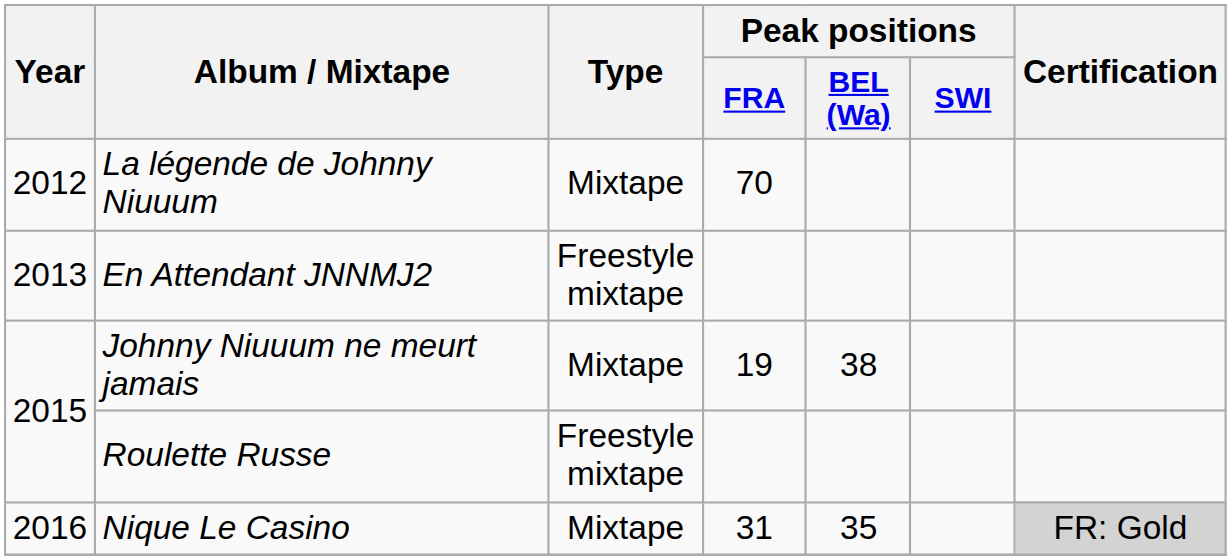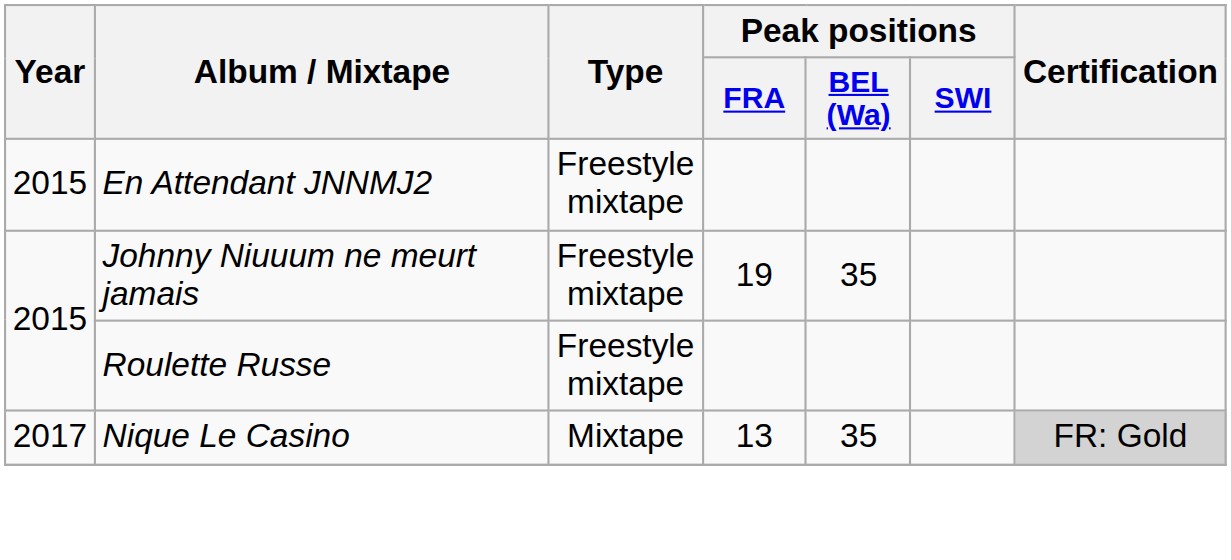- row: 2012 | La légende de Johnny Niuuum | Mixtape | 70
En Attendant JNNMJ2 | Year: 2013 -> 2015
Johnny Niuuum ne meurt jamais | Type: Mixtape -> Freestyle mixtape
Johnny Niuuum ne meurt jamais | Peak positions / BEL (Wa): 38 -> 35
Nique Le Casino | Year: 2016 -> 2017
Nique Le Casino | Peak positions / FRA: 31 -> 13
